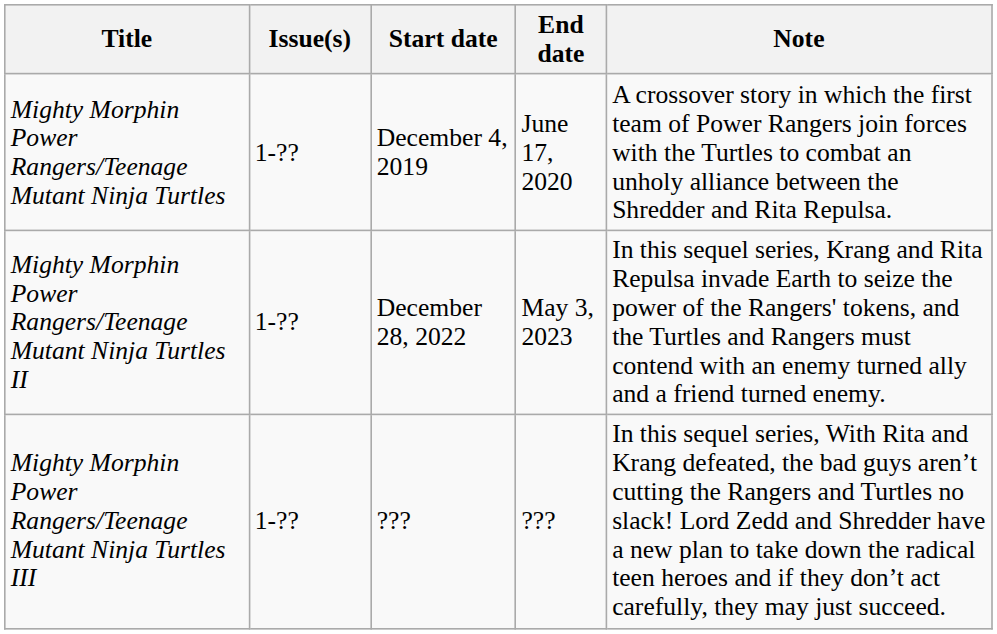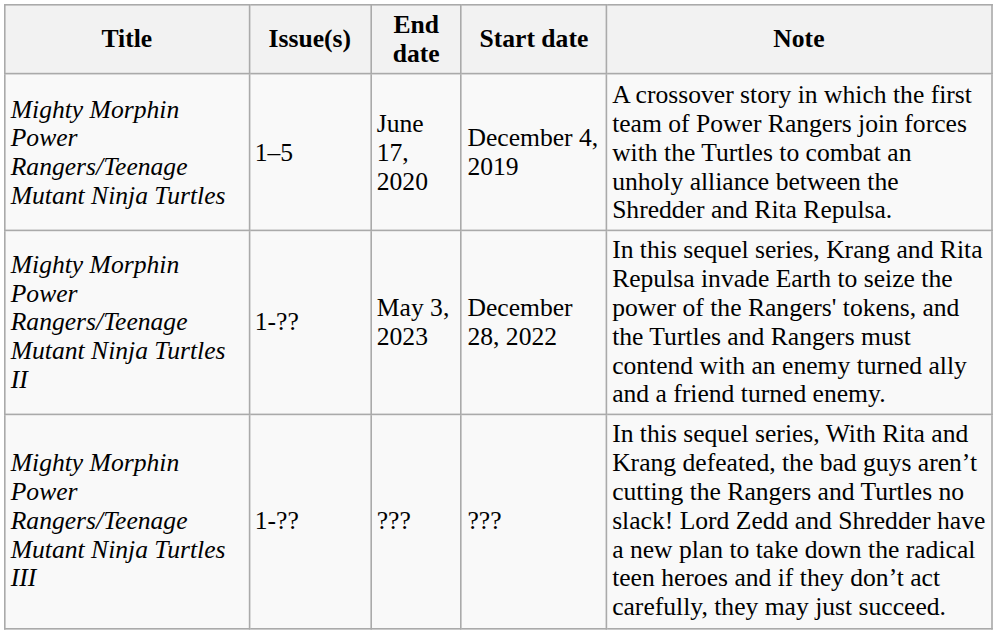columns swapped: Start date <-> End date
Mighty Morphin Power Rangers/Teenage Mutant Ninja Turtles | Issue(s): 1-?? -> 1–5
